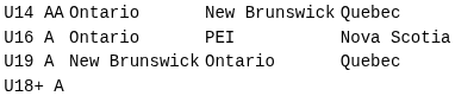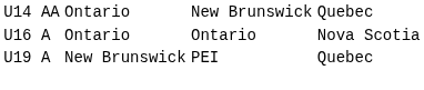U16 A | column 3: PEI -> Ontario
U19 A | column 3: Ontario -> PEI
- row: U18+ A
